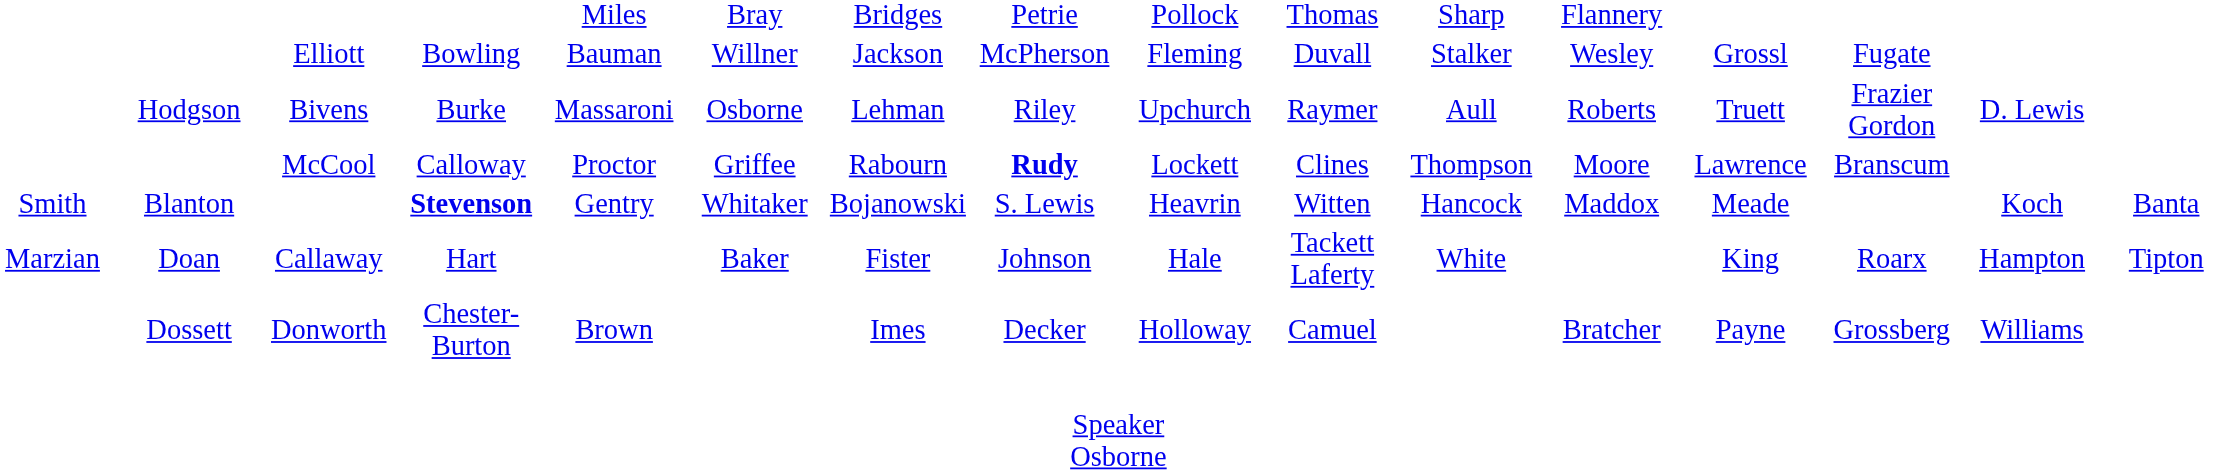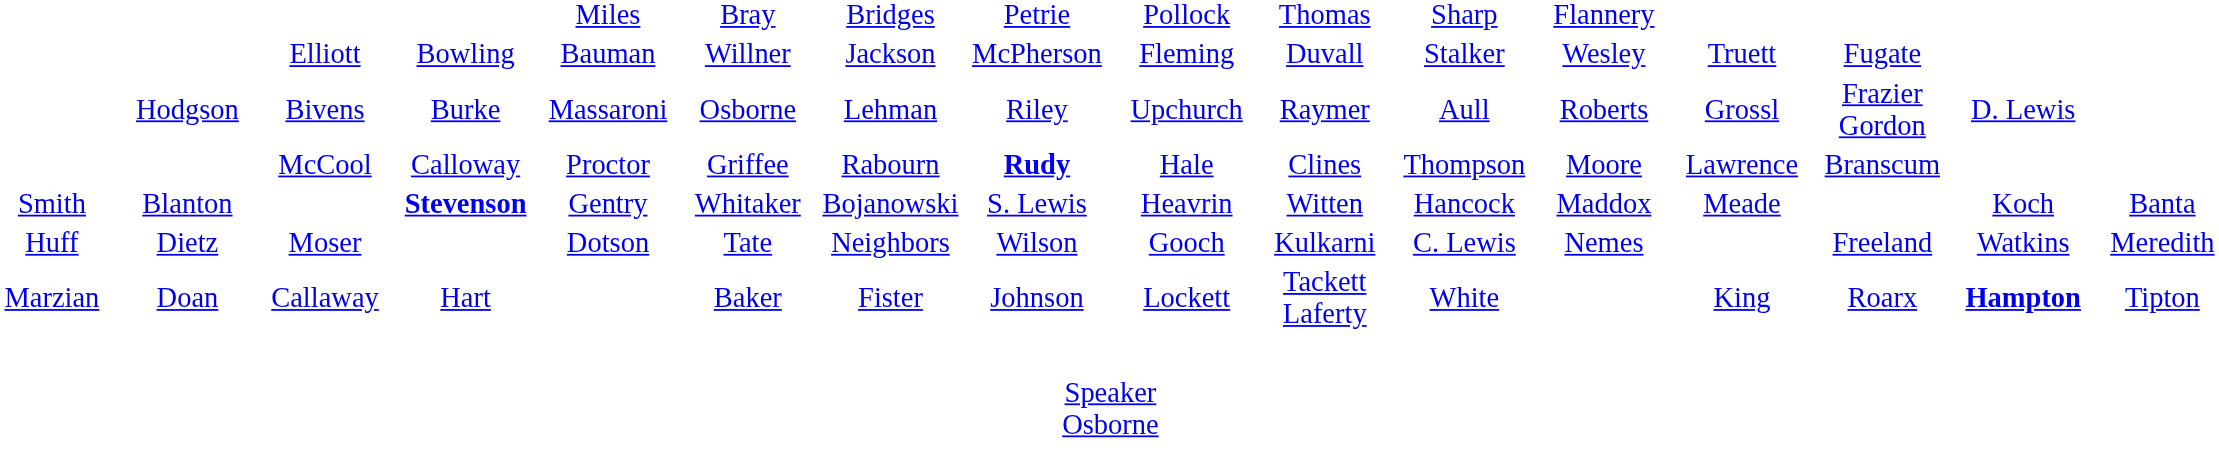Elliott | column 14: Grossl -> Truett
Bivens | column 14: Truett -> Grossl
McCool | column 10: Lockett -> Hale
+ row: Huff | Dietz | Moser | Dotson | Tate | Neighbors | Wilson | Gooch | Kulkarni | C. Lewis | Nemes | Freeland | Watkins | Meredith
Callaway | column 10: Hale -> Lockett
Callaway | column 16: normal -> bold
- row: Dossett | Donworth | Chester-Burton | Brown | Imes | Decker | Holloway | Camuel | Bratcher | Payne | Grossberg | Williams
